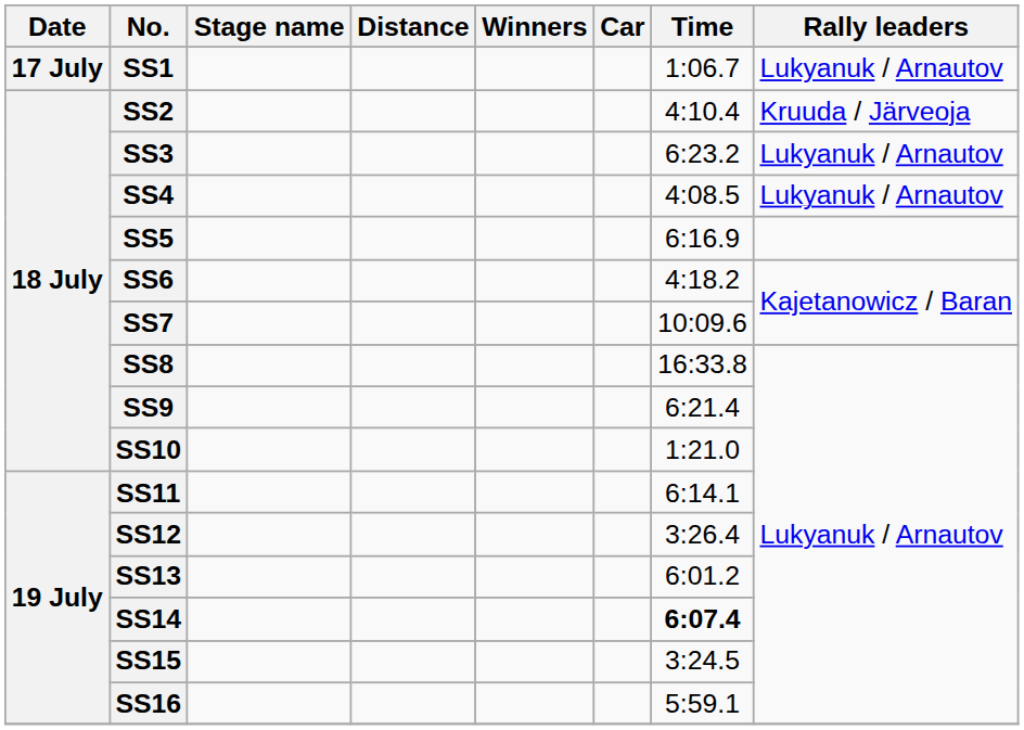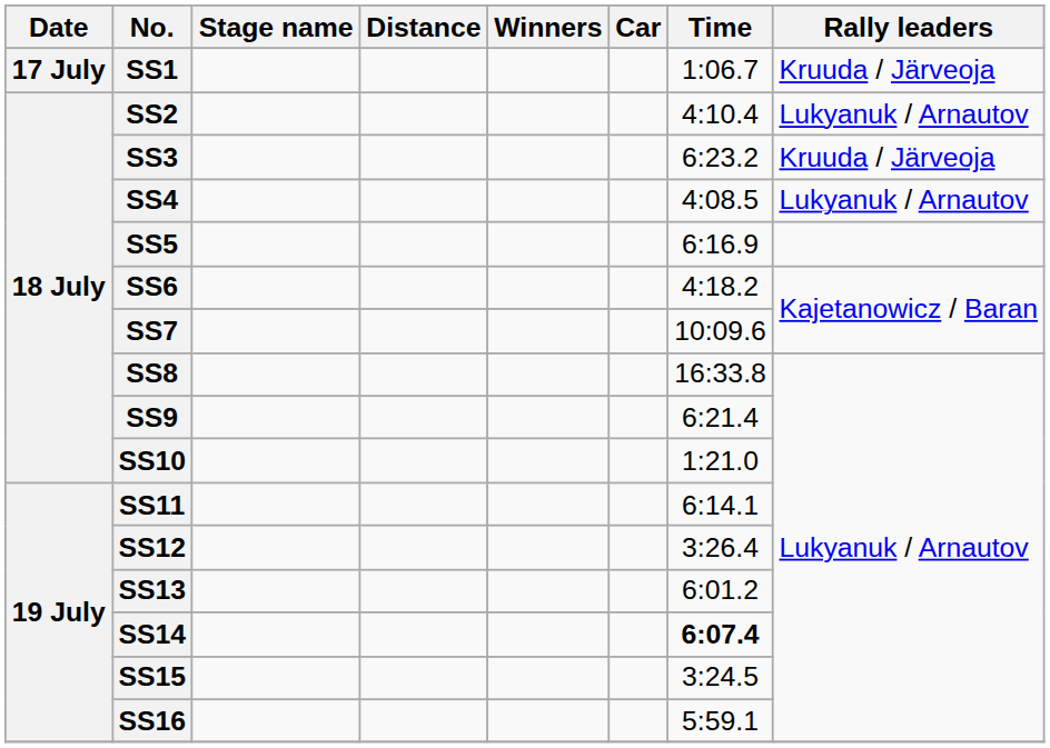SS1 | Rally leaders: Lukyanuk / Arnautov -> Kruuda / Järveoja
SS2 | Rally leaders: Kruuda / Järveoja -> Lukyanuk / Arnautov
SS3 | Rally leaders: Lukyanuk / Arnautov -> Kruuda / Järveoja
